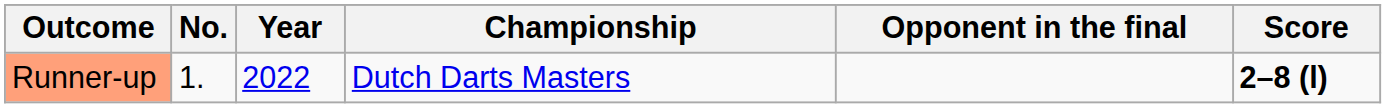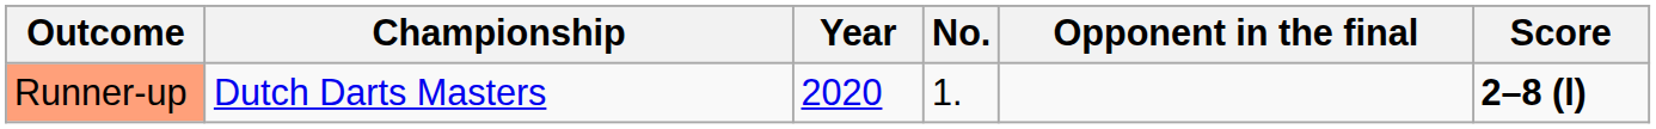columns swapped: No. <-> Championship
Runner-up | Year: 2022 -> 2020
